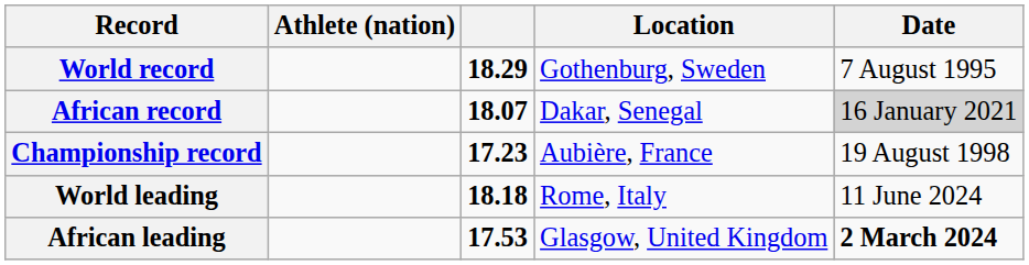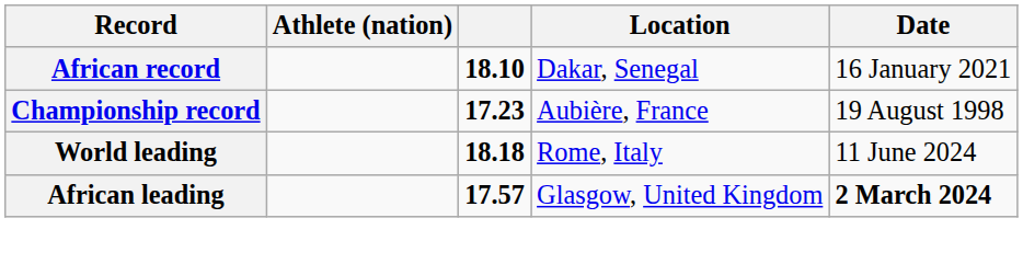- row: World record | 18.29 | Gothenburg, Sweden | 7 August 1995
African record | column 3: 18.07 -> 18.10
African record | Date: lightgrey background -> no background
African leading | column 3: 17.53 -> 17.57
